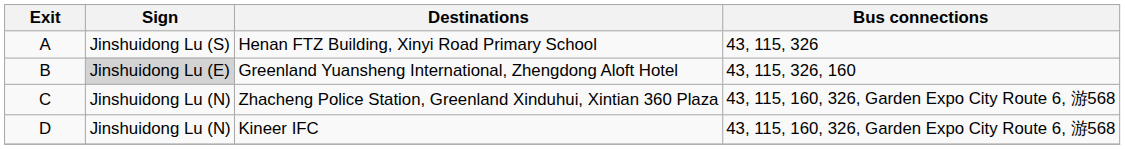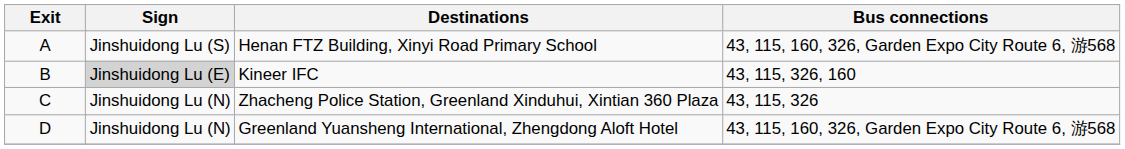A | Bus connections: 43, 115, 326 -> 43, 115, 160, 326, Garden Expo City Route 6, 游568
B | Destinations: Greenland Yuansheng International, Zhengdong Aloft Hotel -> Kineer IFC
C | Bus connections: 43, 115, 160, 326, Garden Expo City Route 6, 游568 -> 43, 115, 326
D | Destinations: Kineer IFC -> Greenland Yuansheng International, Zhengdong Aloft Hotel
